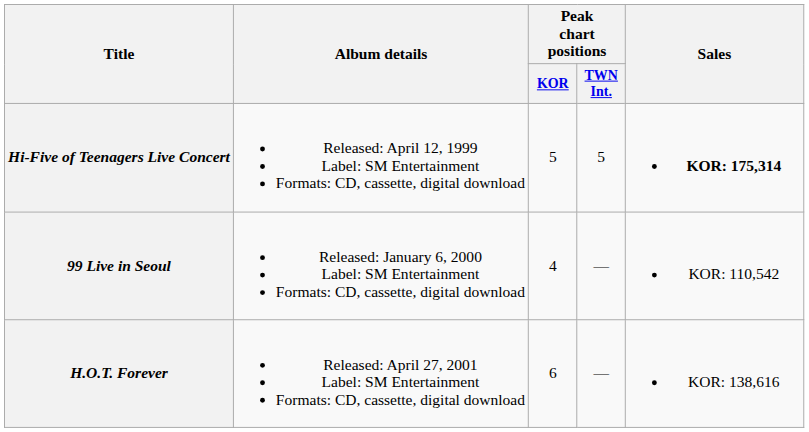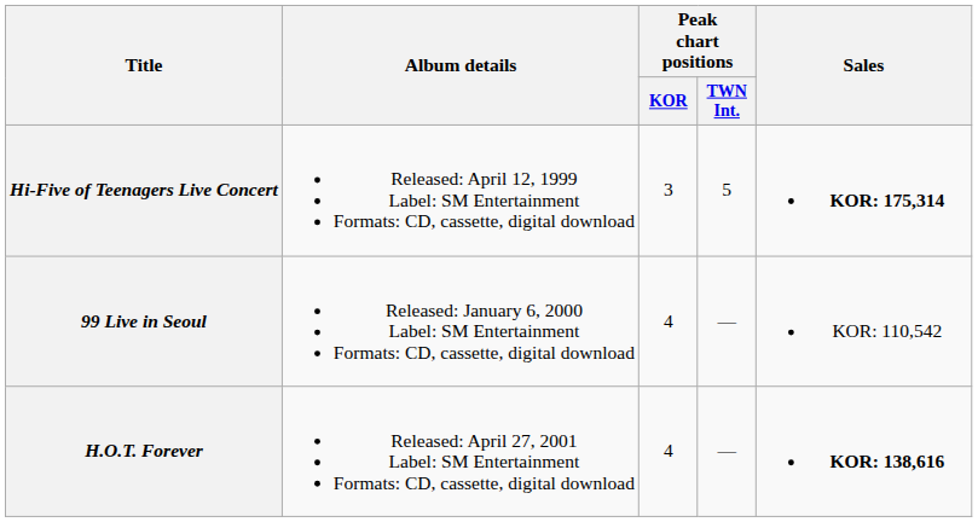Hi-Five of Teenagers Live Concert | Peak chart positions / KOR: 5 -> 3
H.O.T. Forever | Peak chart positions / KOR: 6 -> 4
H.O.T. Forever | Sales: normal -> bold
